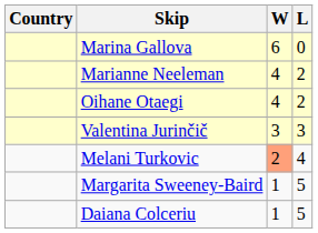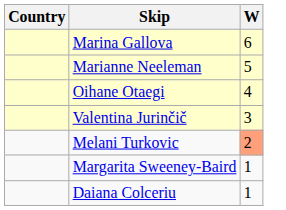- column: L | 0 | 2 | 2 | 3 | 4 | 5 | 5
Marianne Neeleman | W: 4 -> 5
